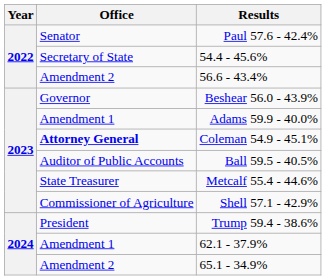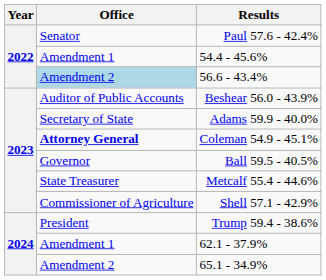54.4 - 45.6% | Office: Secretary of State -> Amendment 1
56.6 - 43.4% | Office: no background -> lightblue background
Beshear 56.0 - 43.9% | Office: Governor -> Auditor of Public Accounts
Adams 59.9 - 40.0% | Office: Amendment 1 -> Secretary of State
Ball 59.5 - 40.5% | Office: Auditor of Public Accounts -> Governor
